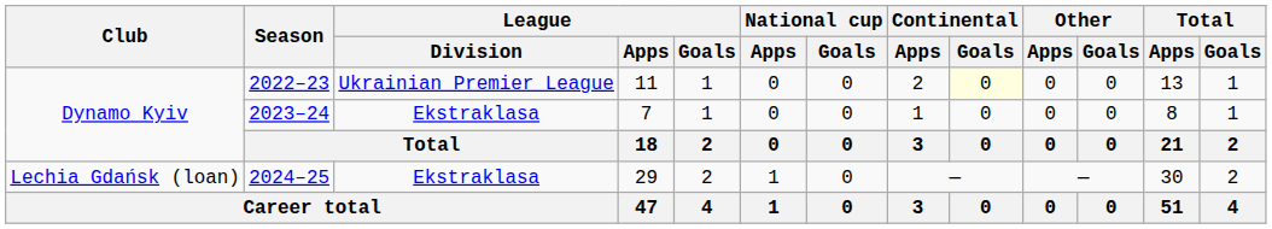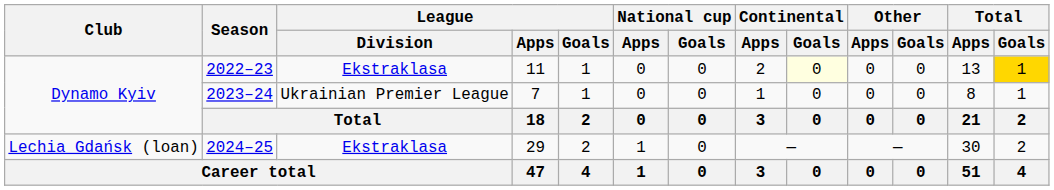2022–23 | League / Division: Ukrainian Premier League -> Ekstraklasa
2022–23 | Total / Goals: no background -> gold background
2023–24 | League / Division: Ekstraklasa -> Ukrainian Premier League
